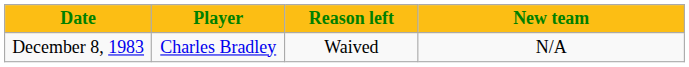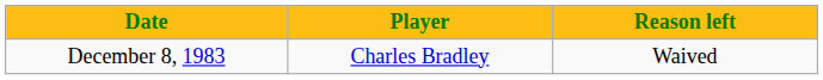- column: New team | N/A
